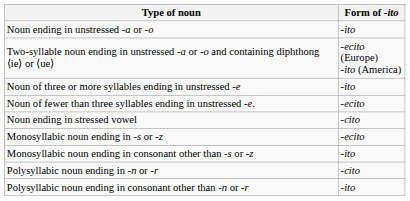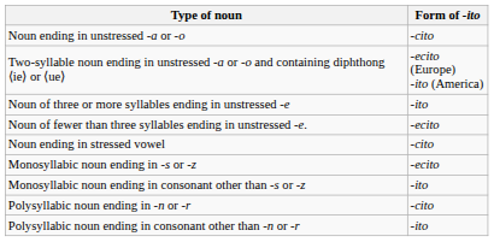Noun ending in unstressed -a or -o | Form of -ito: -ito -> -cito
